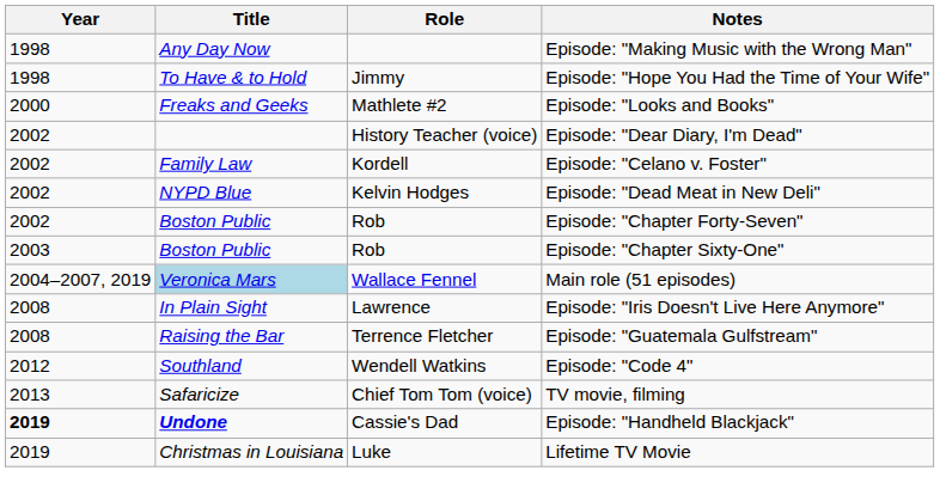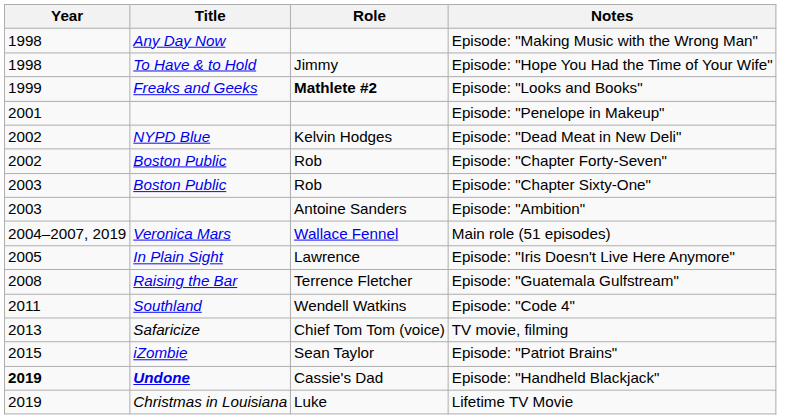Episode: "Looks and Books" | Year: 2000 -> 1999
Episode: "Looks and Books" | Role: normal -> bold
+ row: 2001 | Episode: "Penelope in Makeup"
- row: 2002 | History Teacher (voice) | Episode: "Dear Diary, I'm Dead"
- row: 2002 | Family Law | Kordell | Episode: "Celano v. Foster"
+ row: 2003 | Antoine Sanders | Episode: "Ambition"
Main role (51 episodes) | Title: lightblue background -> no background
Episode: "Iris Doesn't Live Here Anymore" | Year: 2008 -> 2005
Episode: "Code 4" | Year: 2012 -> 2011
+ row: 2015 | iZombie | Sean Taylor | Episode: "Patriot Brains"
